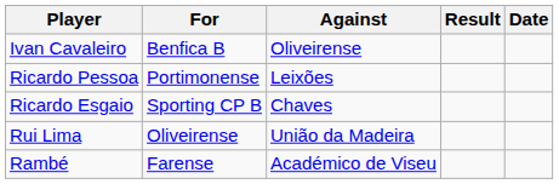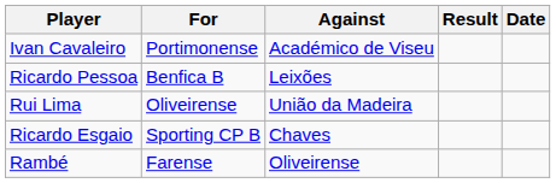Ivan Cavaleiro | For: Benfica B -> Portimonense
Ivan Cavaleiro | Against: Oliveirense -> Académico de Viseu
Ricardo Pessoa | For: Portimonense -> Benfica B
rows swapped: Rui Lima <-> Ricardo Esgaio
Rambé | Against: Académico de Viseu -> Oliveirense
